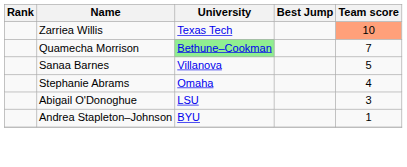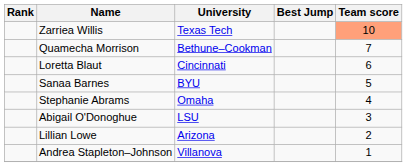Quamecha Morrison | University: lightgreen background -> no background
+ row: Loretta Blaut | Cincinnati | 6
Sanaa Barnes | University: Villanova -> BYU
+ row: Lillian Lowe | Arizona | 2
Andrea Stapleton–Johnson | University: BYU -> Villanova
